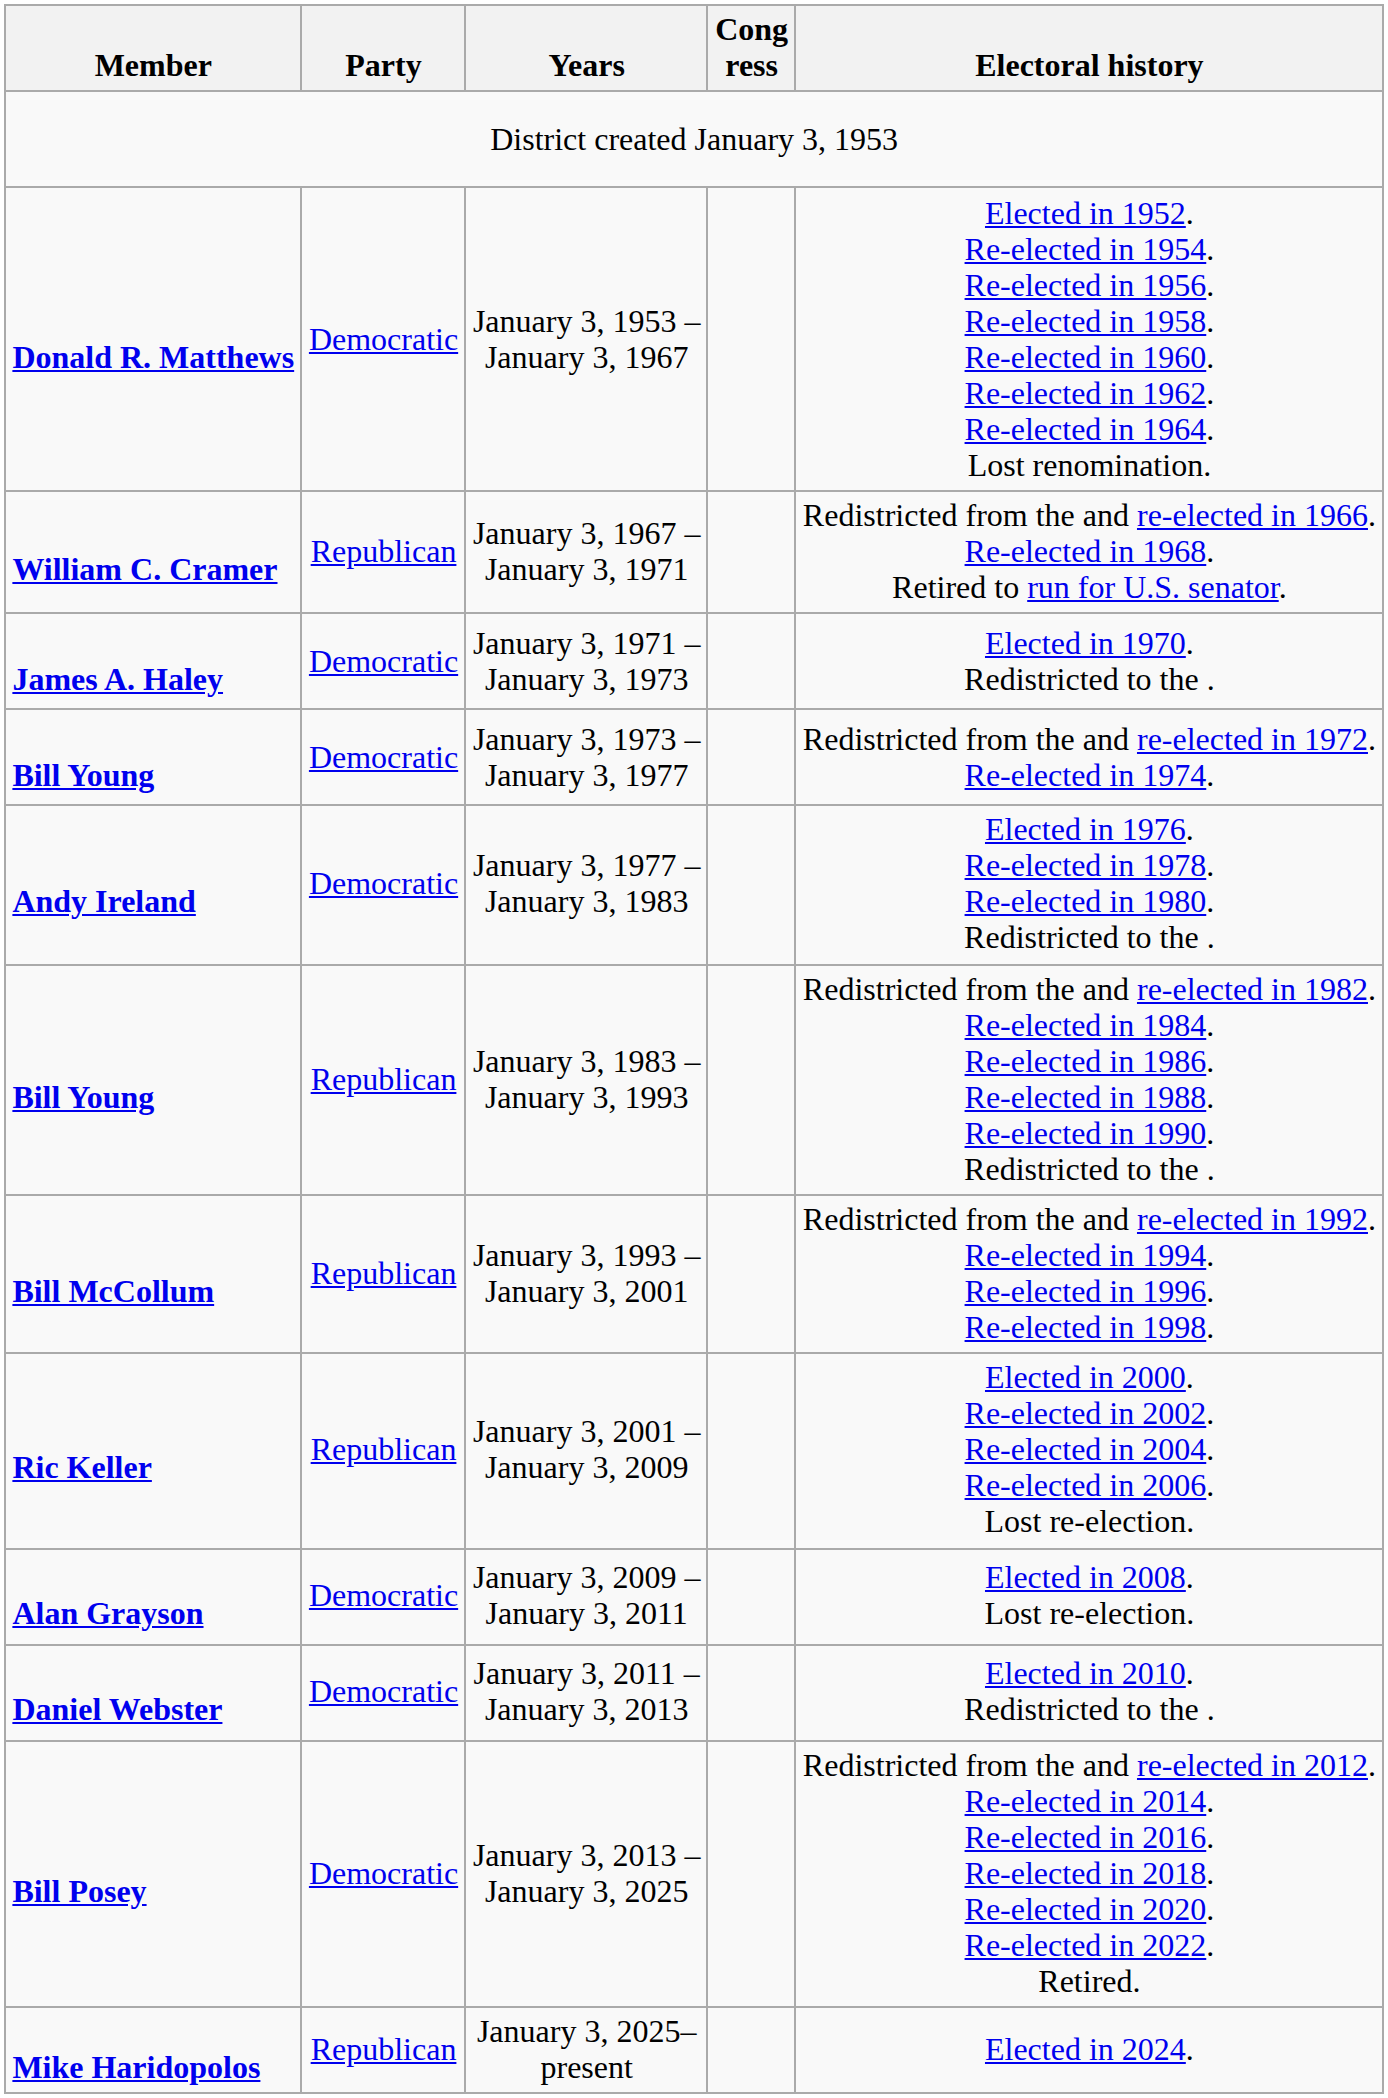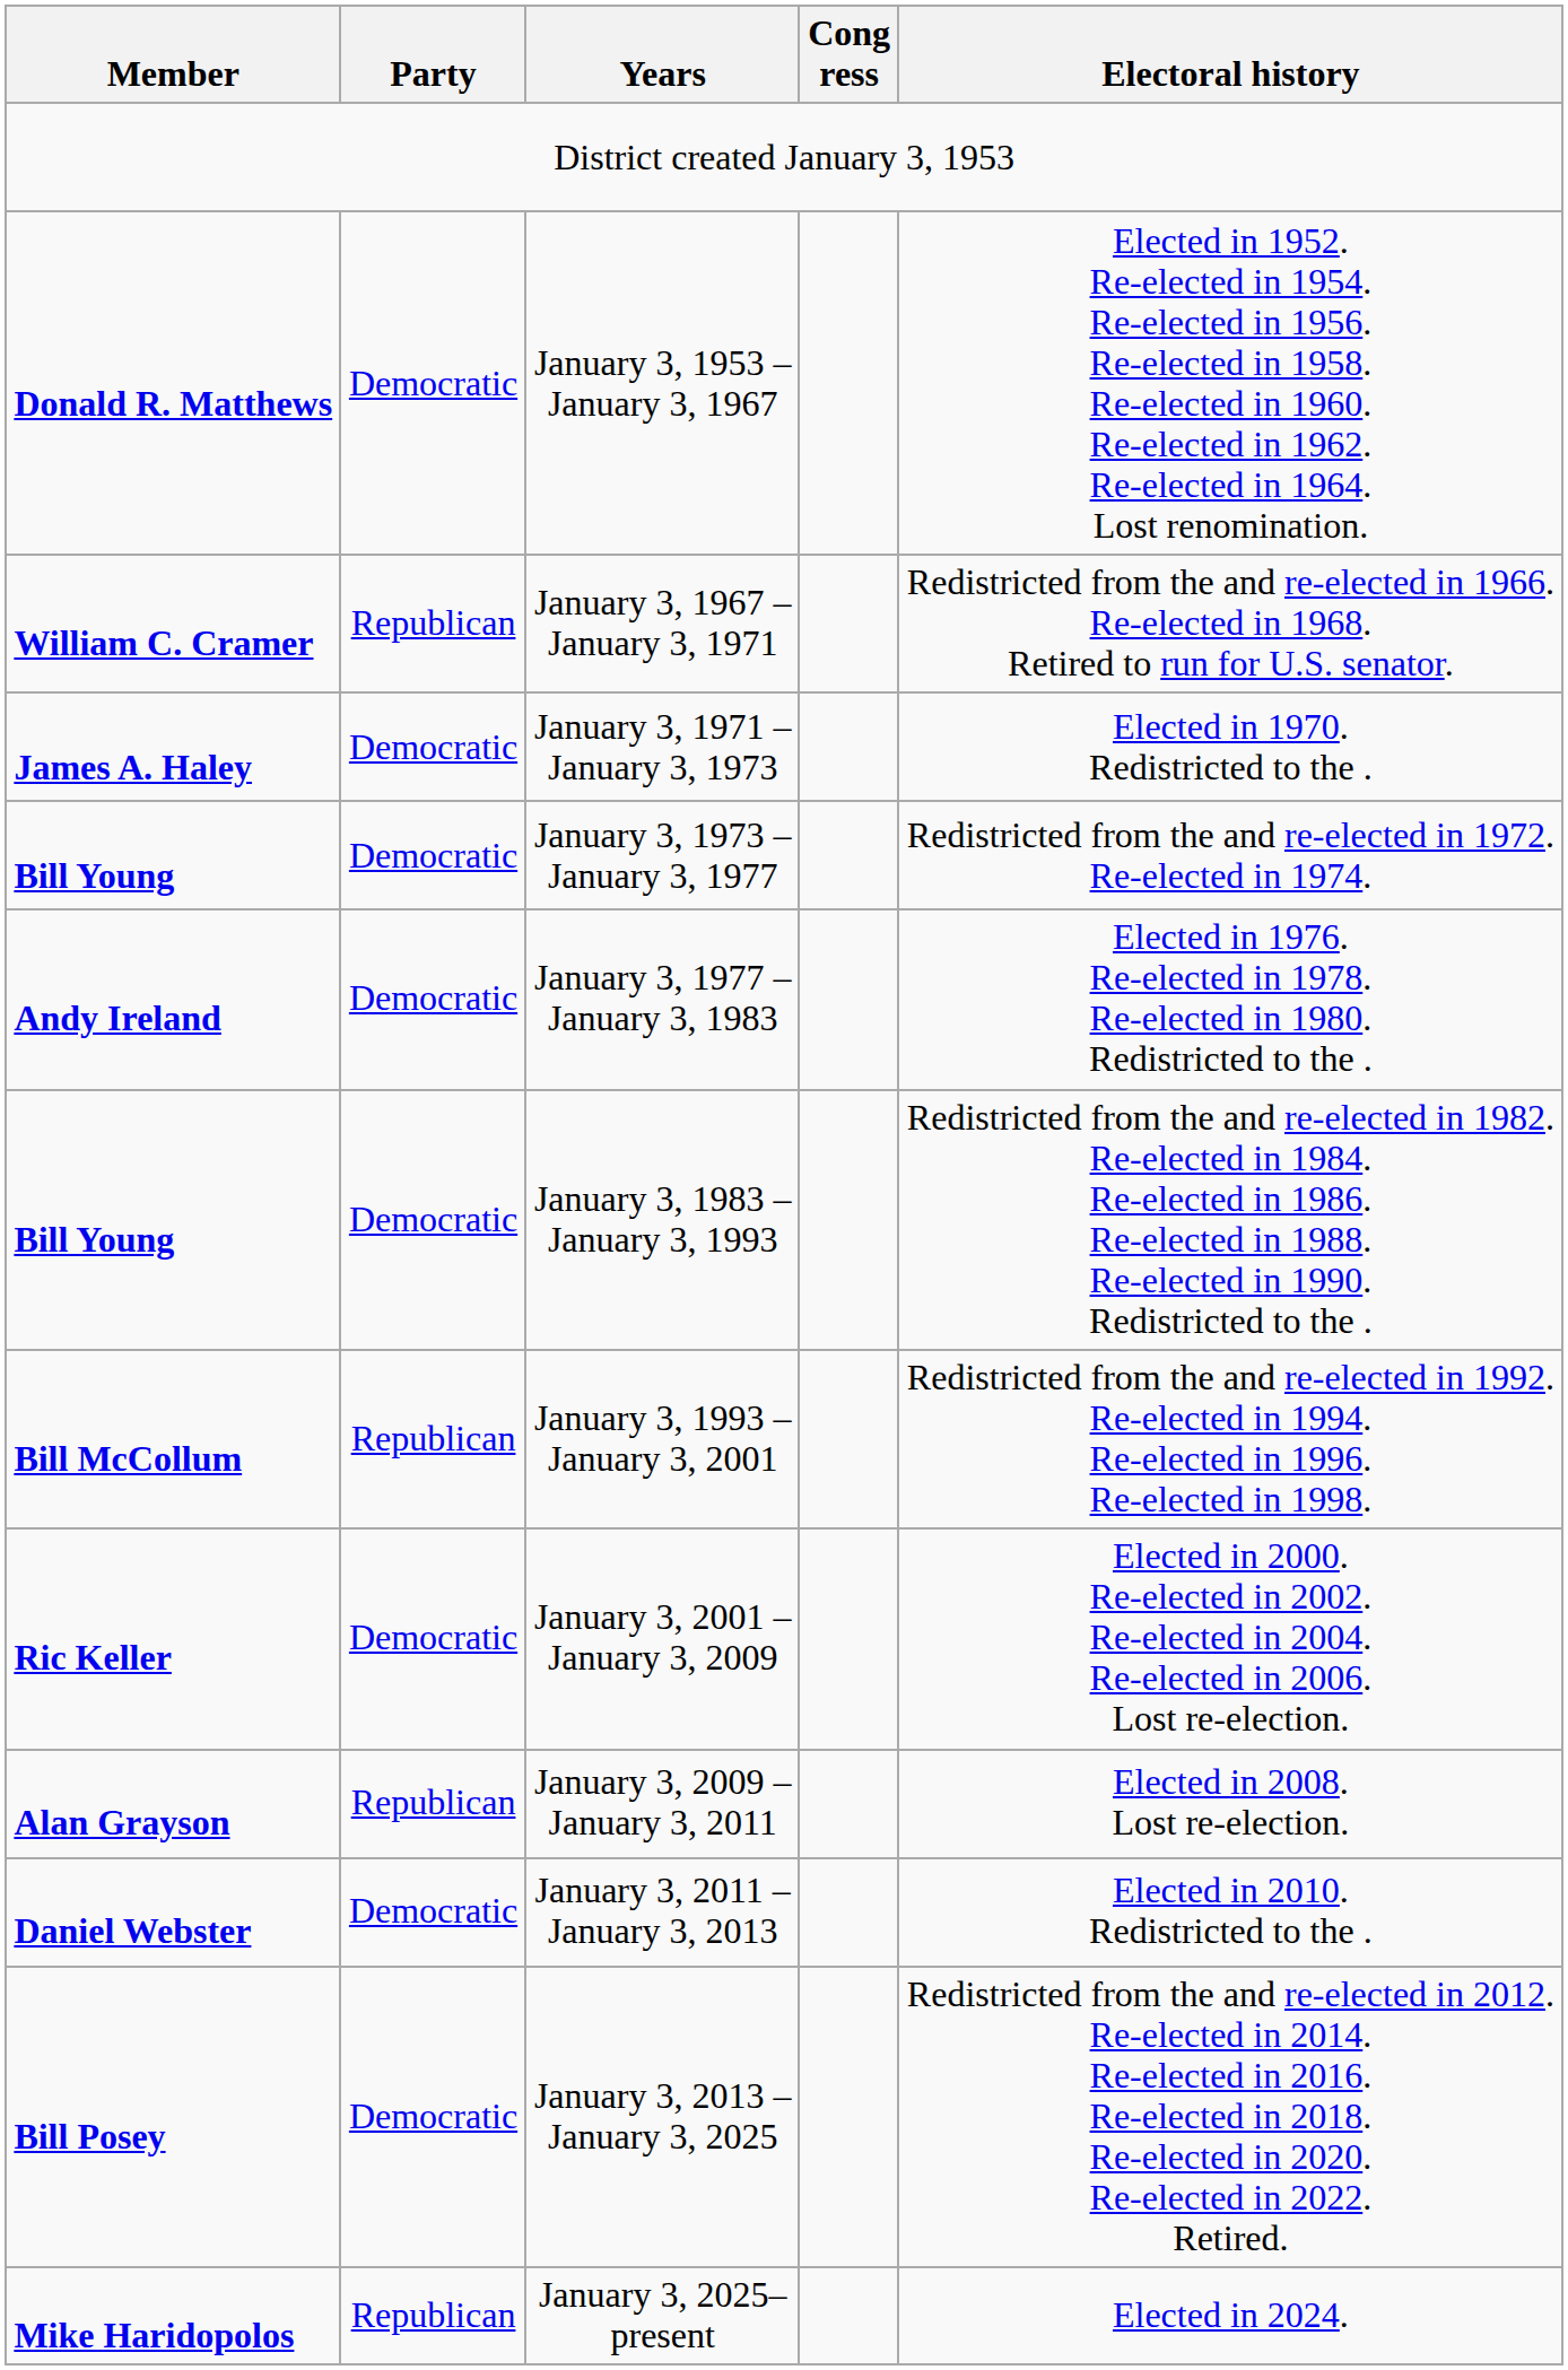January 3, 1983 – January 3, 1993 | Party: Republican -> Democratic
January 3, 2001 – January 3, 2009 | Party: Republican -> Democratic
January 3, 2009 – January 3, 2011 | Party: Democratic -> Republican
